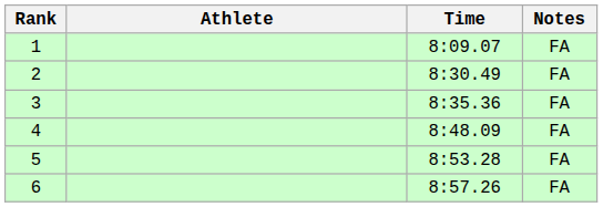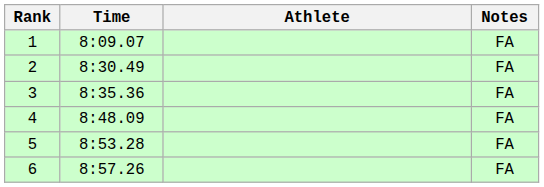columns swapped: Athlete <-> Time
